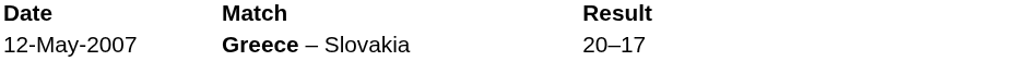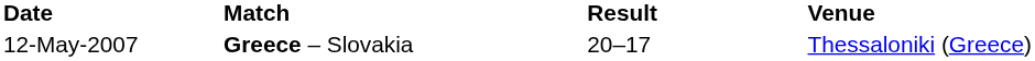+ column: Venue | Thessaloniki (Greece)
